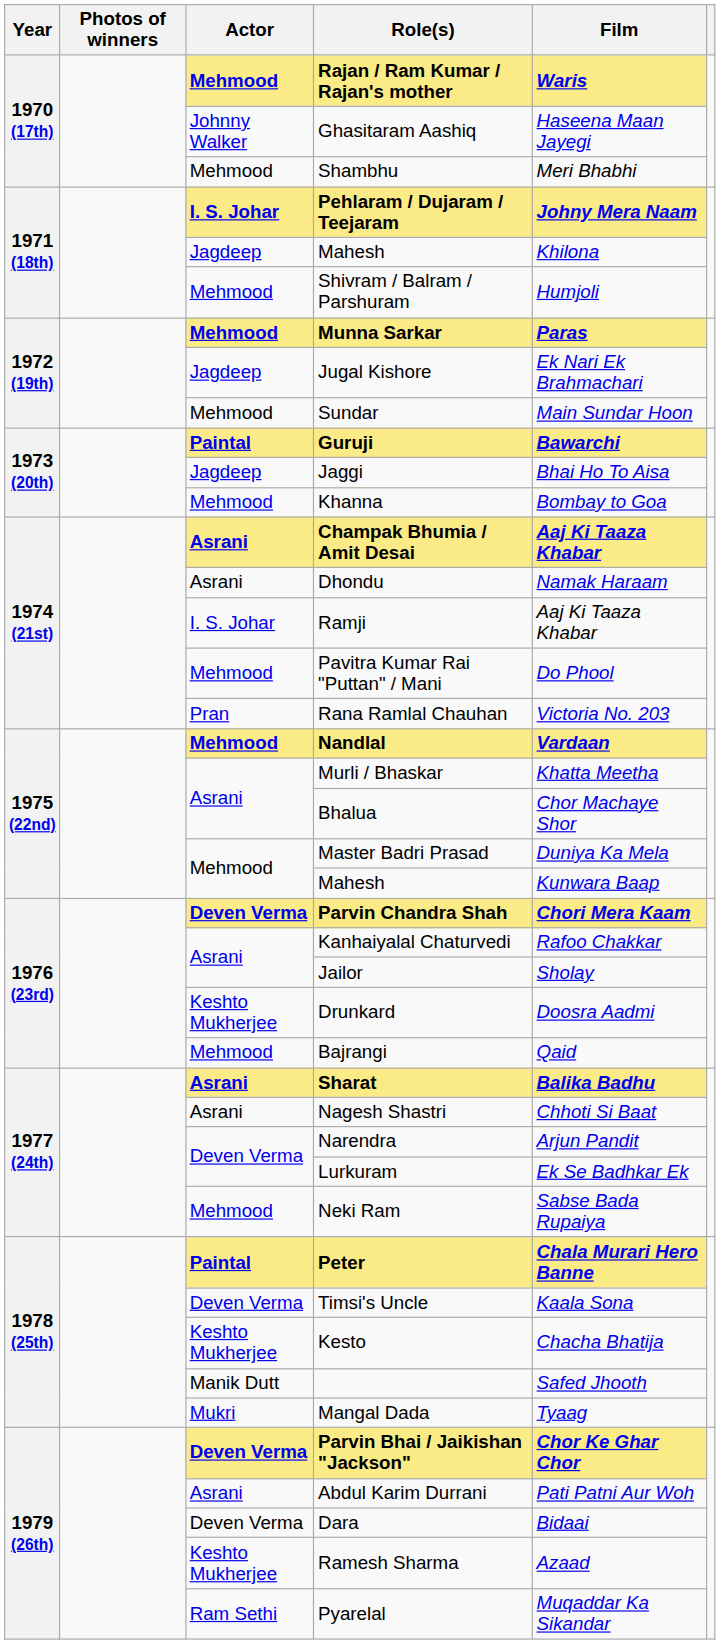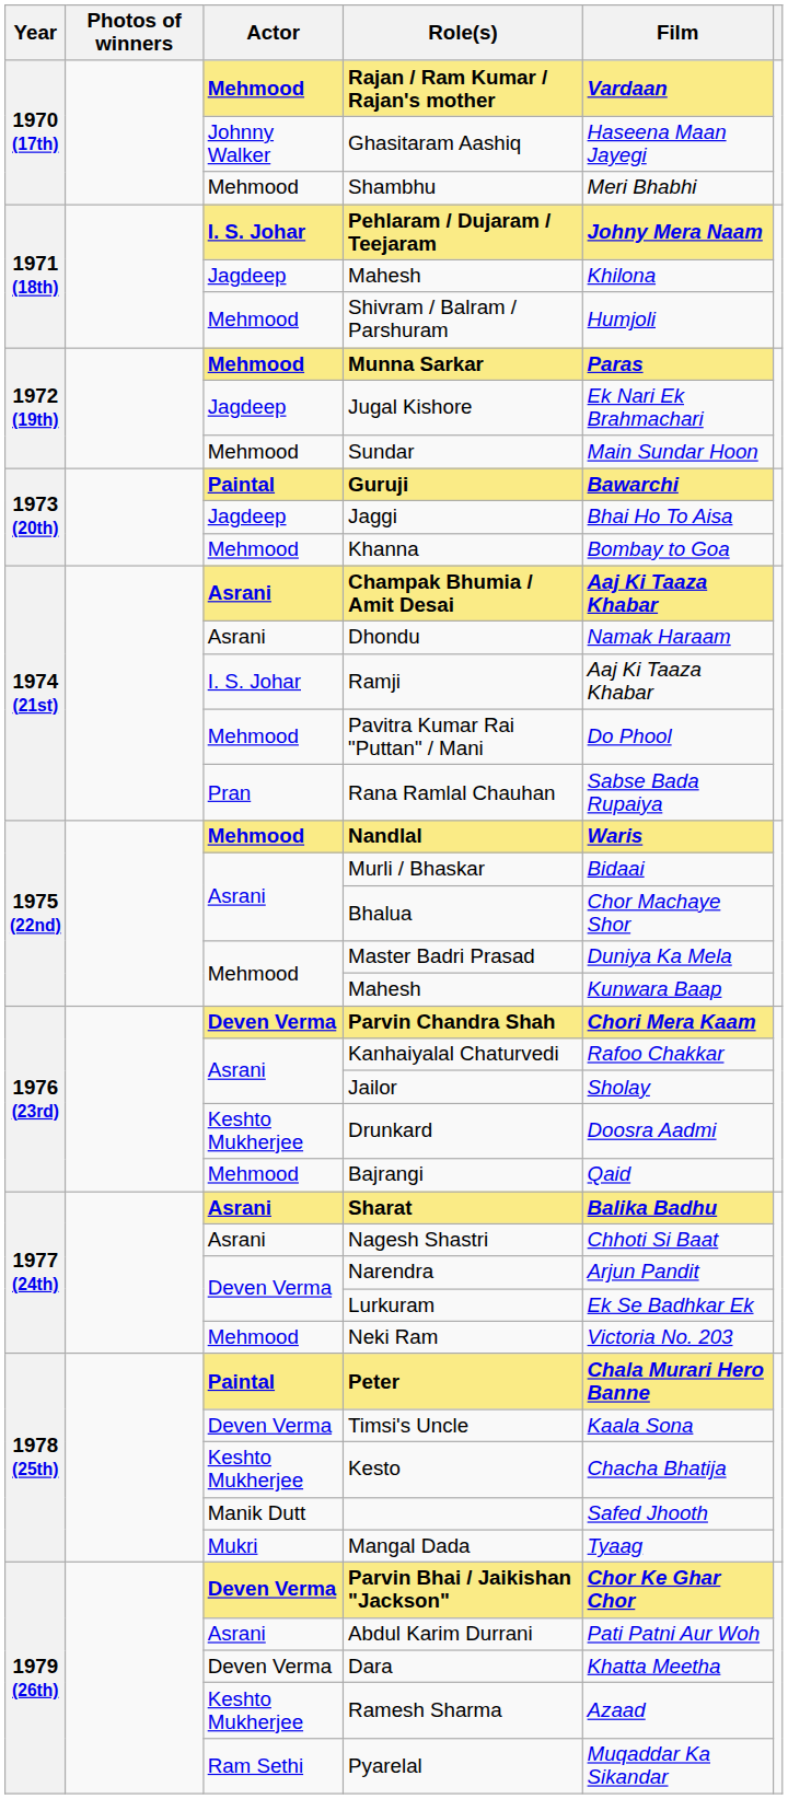Rajan / Ram Kumar / Rajan's mother | Film: Waris -> Vardaan
Rana Ramlal Chauhan | Film: Victoria No. 203 -> Sabse Bada Rupaiya
Nandlal | Film: Vardaan -> Waris
Murli / Bhaskar | Film: Khatta Meetha -> Bidaai
Neki Ram | Film: Sabse Bada Rupaiya -> Victoria No. 203
Dara | Film: Bidaai -> Khatta Meetha
